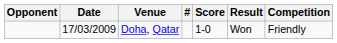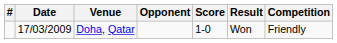columns swapped: # <-> Opponent
